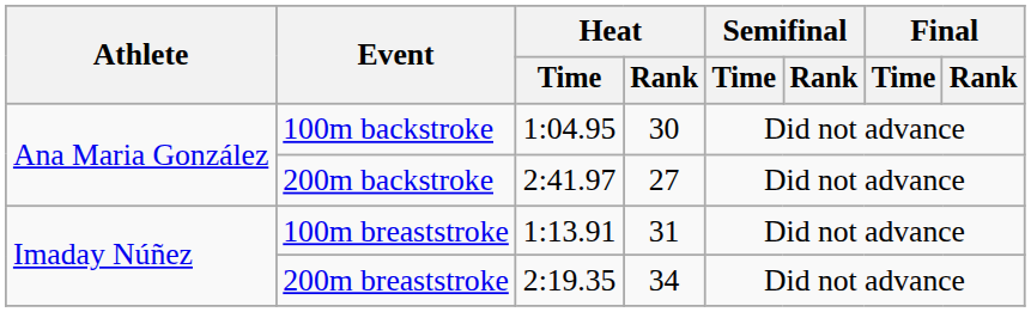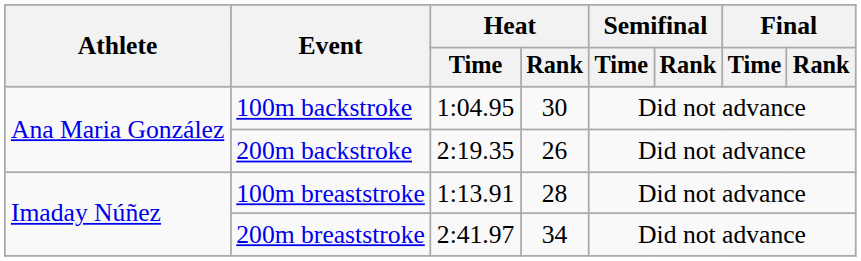200m backstroke | Heat / Time: 2:41.97 -> 2:19.35
200m backstroke | Heat / Rank: 27 -> 26
100m breaststroke | Heat / Rank: 31 -> 28
200m breaststroke | Heat / Time: 2:19.35 -> 2:41.97
